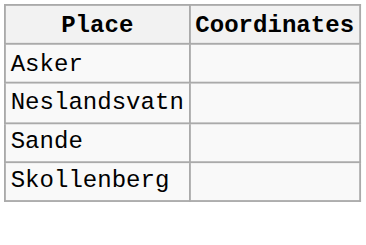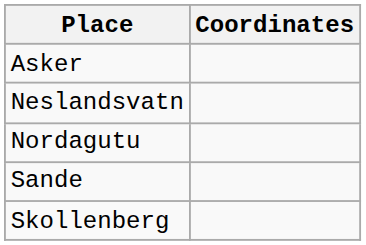+ row: Nordagutu
